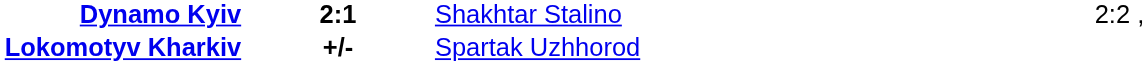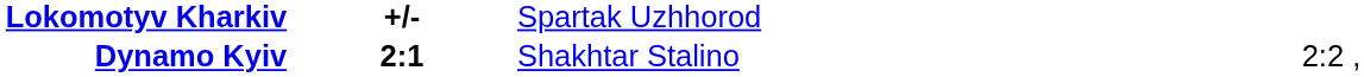rows swapped: Lokomotyv Kharkiv <-> Dynamo Kyiv
